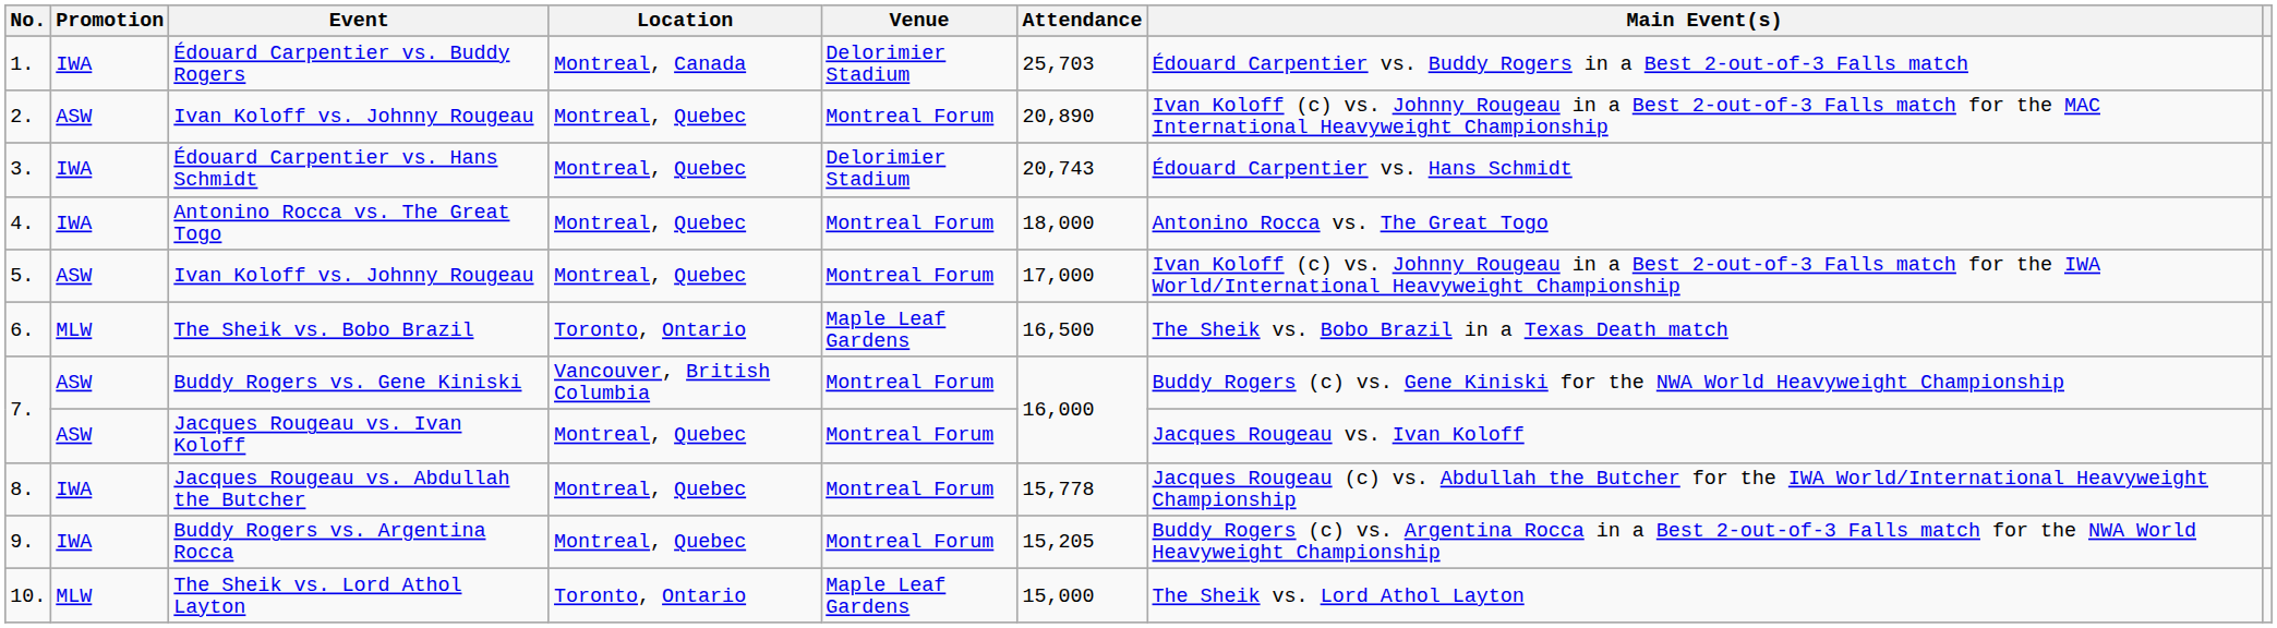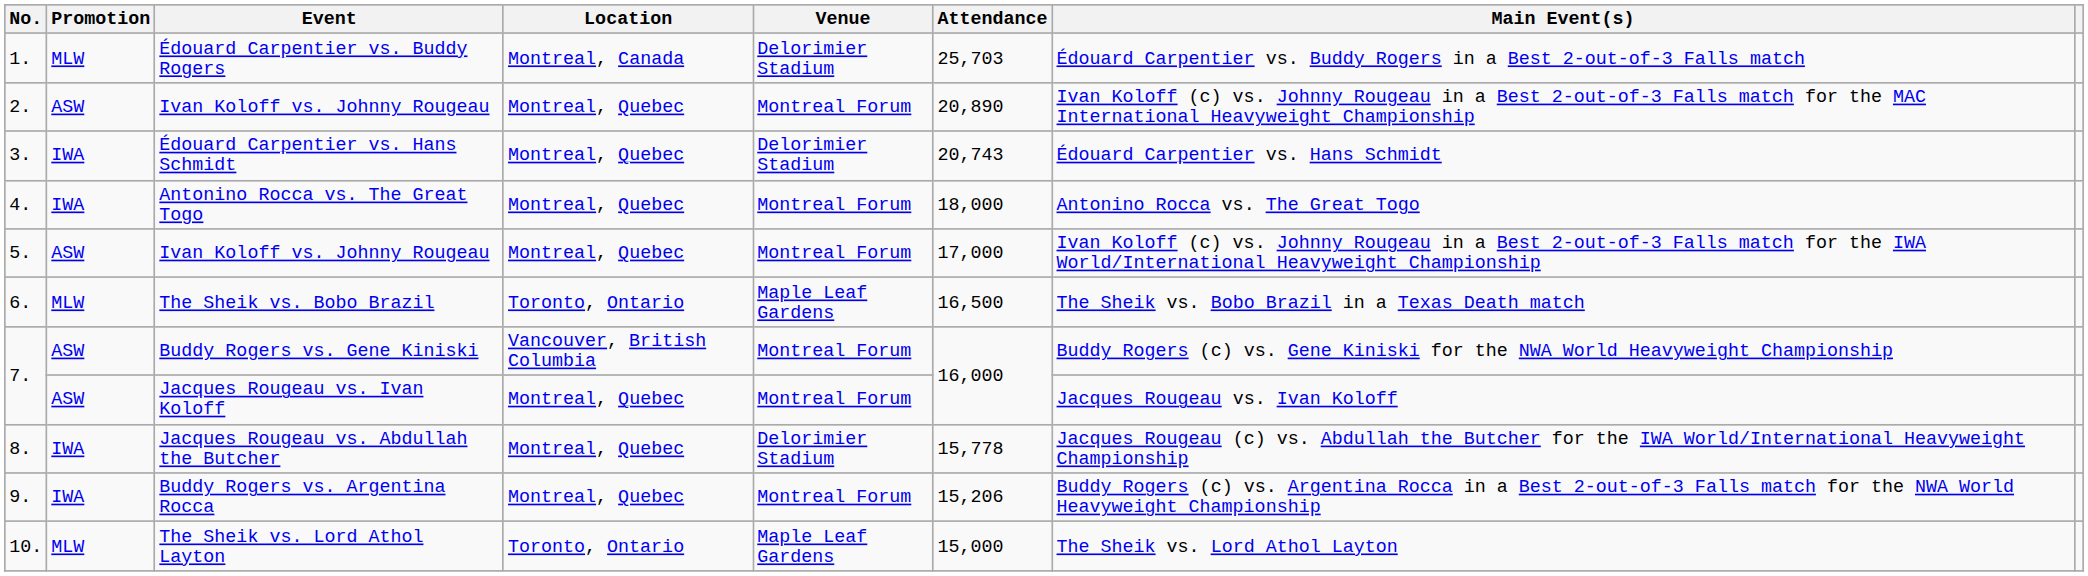Édouard Carpentier vs. Buddy Rogers | Promotion: IWA -> MLW
Jacques Rougeau vs. Abdullah the Butcher | Venue: Montreal Forum -> Delorimier Stadium
Buddy Rogers vs. Argentina Rocca | Attendance: 15,205 -> 15,206
